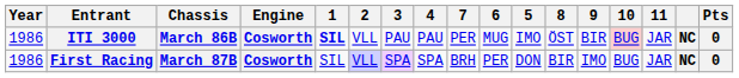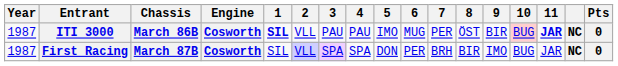columns swapped: 5 <-> 7
ITI 3000 | Year: 1986 -> 1987
ITI 3000 | 11: normal -> bold
First Racing | Year: 1986 -> 1987
